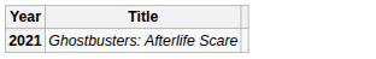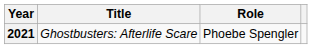+ column: Role | Phoebe Spengler
